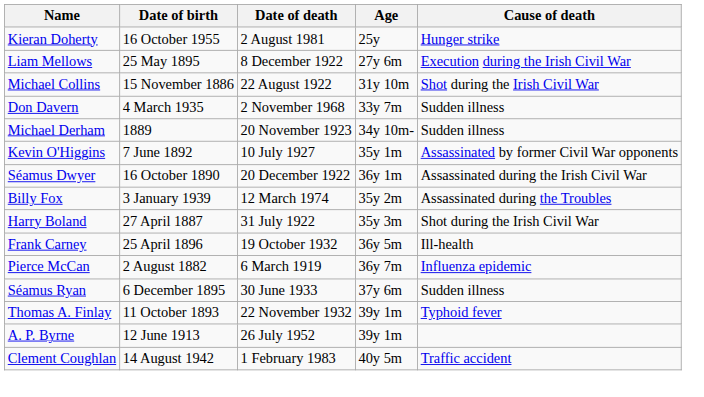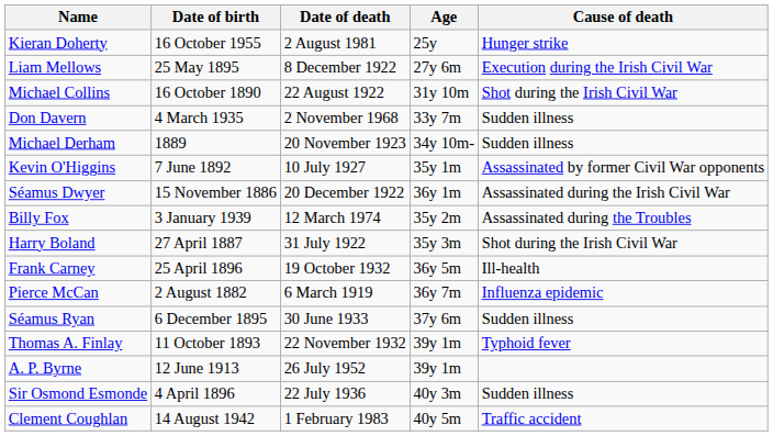Michael Collins | Date of birth: 15 November 1886 -> 16 October 1890
Séamus Dwyer | Date of birth: 16 October 1890 -> 15 November 1886
+ row: Sir Osmond Esmonde | 4 April 1896 | 22 July 1936 | 40y 3m | Sudden illness
